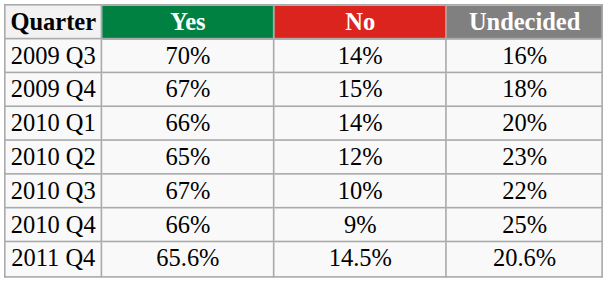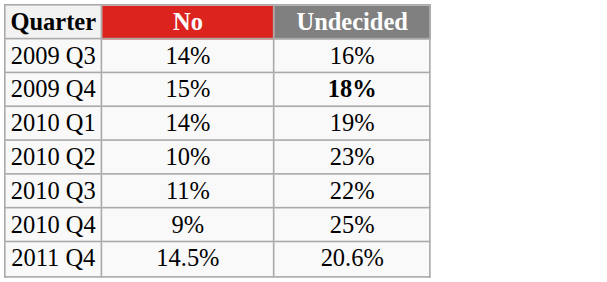- column: Yes | 70% | 67% | 66% | 65% | 67% | 66% | 65.6%
2009 Q4 | Undecided: normal -> bold
2010 Q1 | Undecided: 20% -> 19%
2010 Q2 | No: 12% -> 10%
2010 Q3 | No: 10% -> 11%
